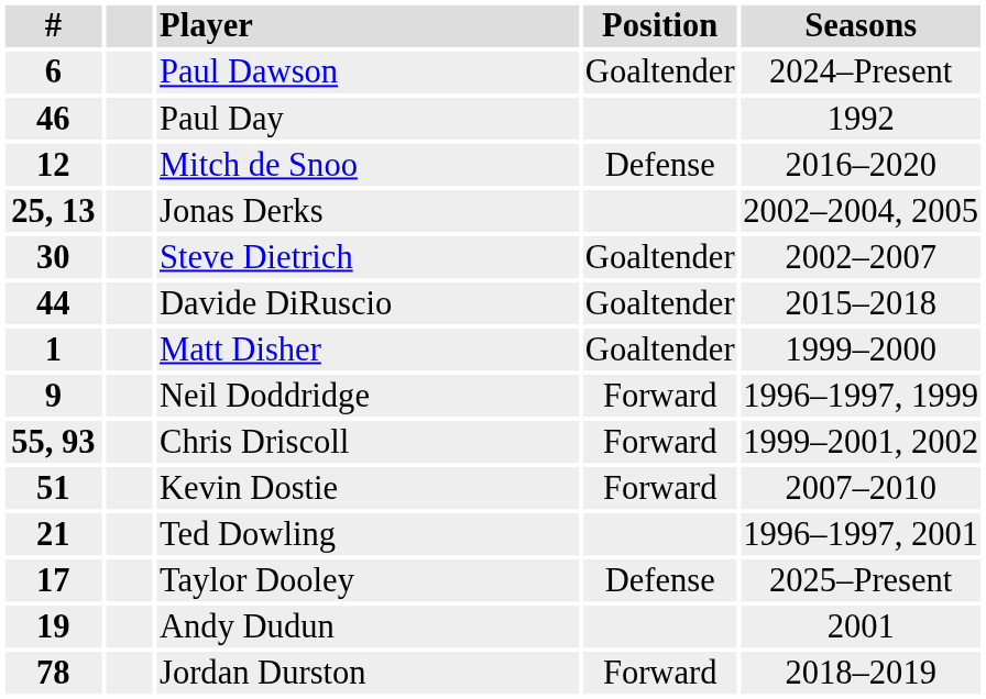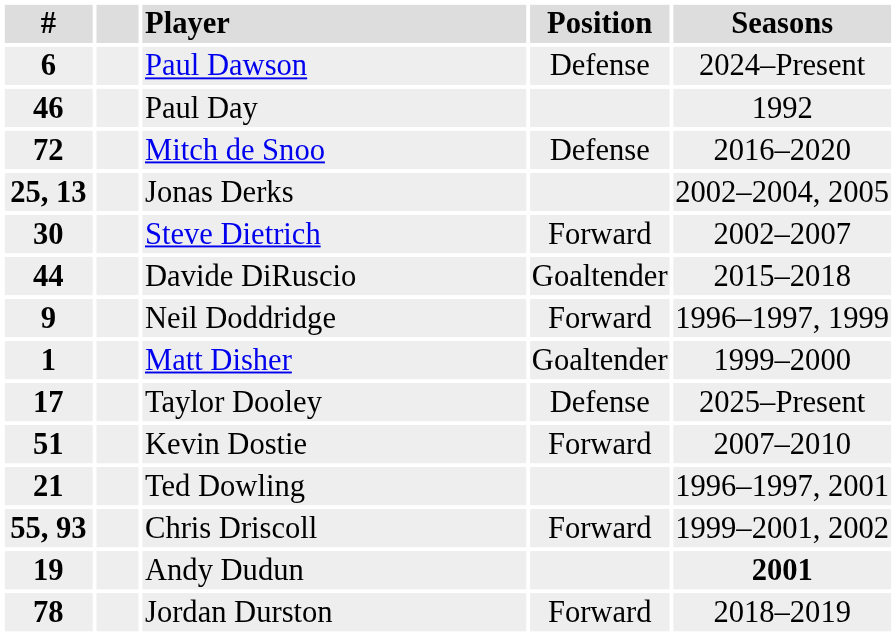Paul Dawson | Position: Goaltender -> Defense
Mitch de Snoo | #: 12 -> 72
Steve Dietrich | Position: Goaltender -> Forward
rows swapped: Matt Disher <-> Neil Doddridge
rows swapped: Taylor Dooley <-> Chris Driscoll
Andy Dudun | Seasons: normal -> bold
